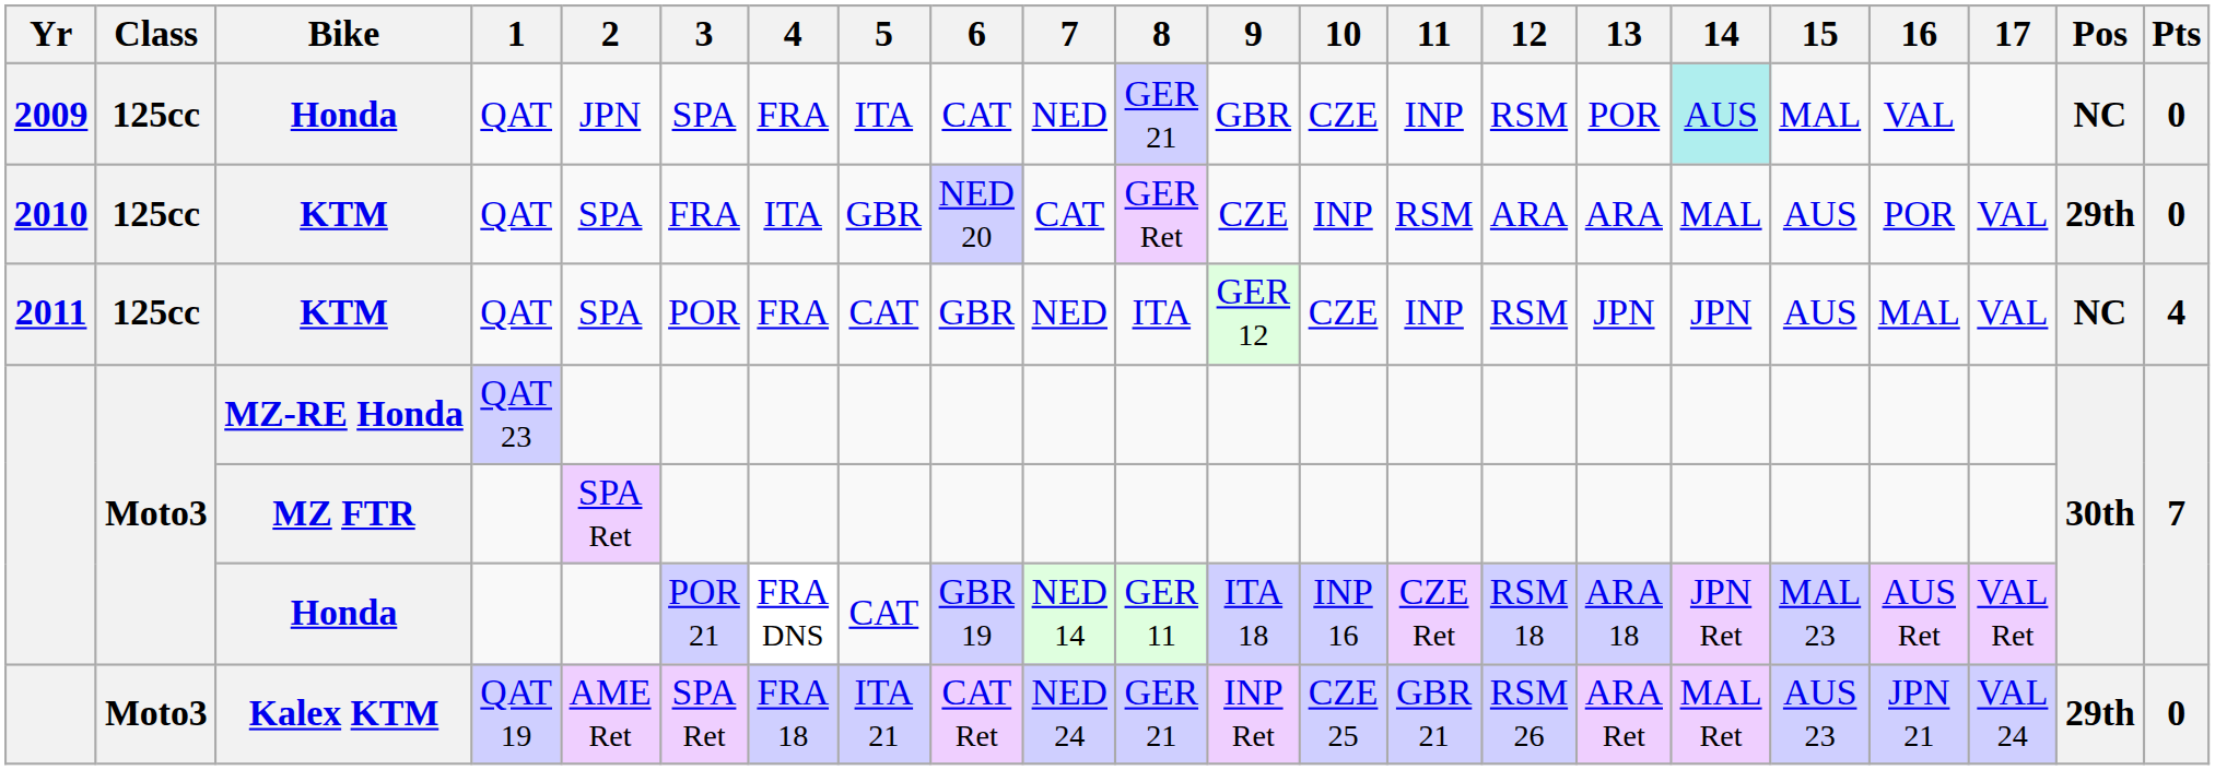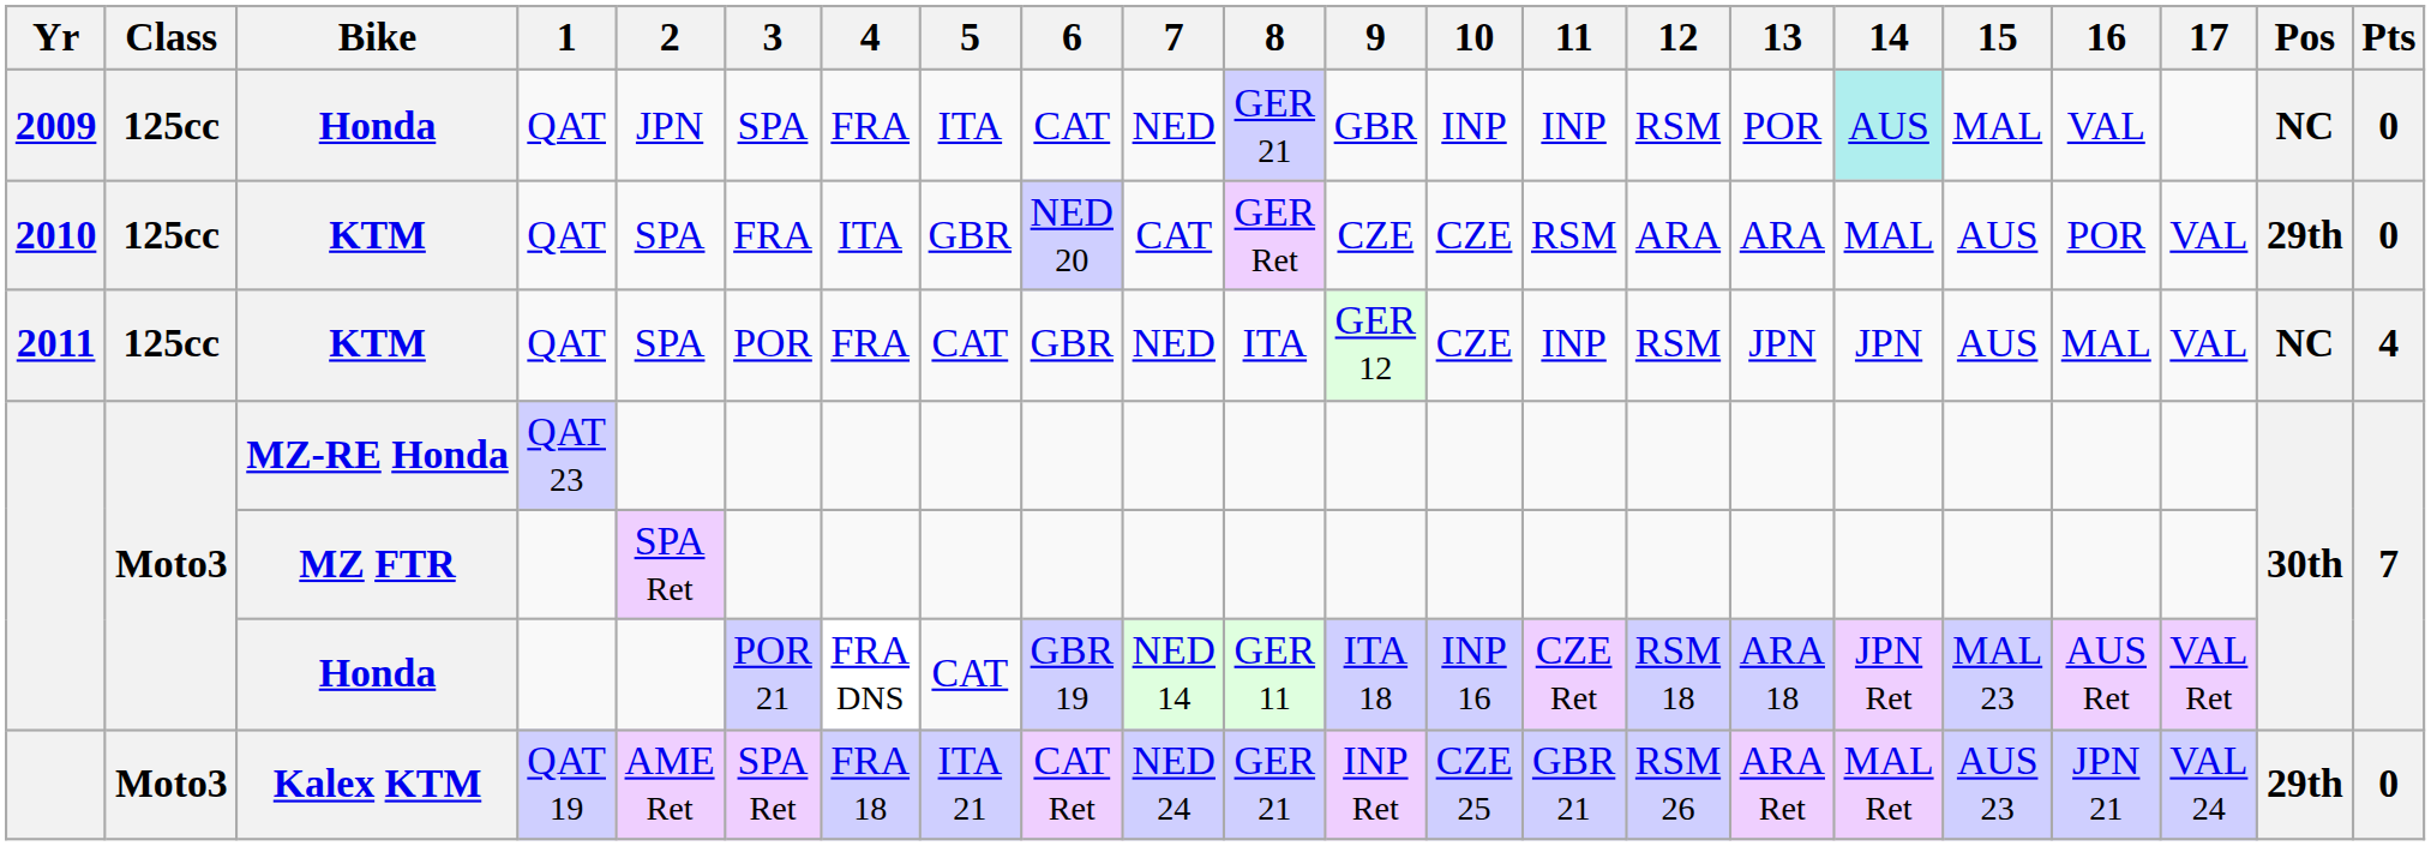2009 / Honda | 10: CZE -> INP
2010 / KTM | 10: INP -> CZE
